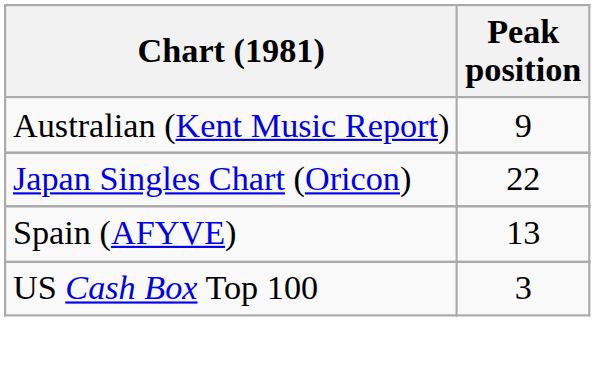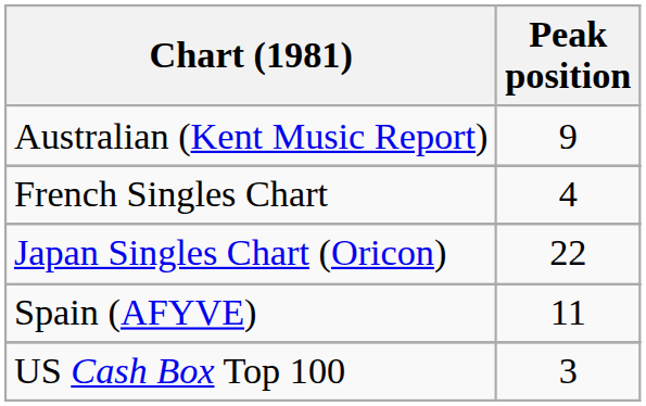+ row: French Singles Chart | 4
Spain (AFYVE) | Peak position: 13 -> 11
